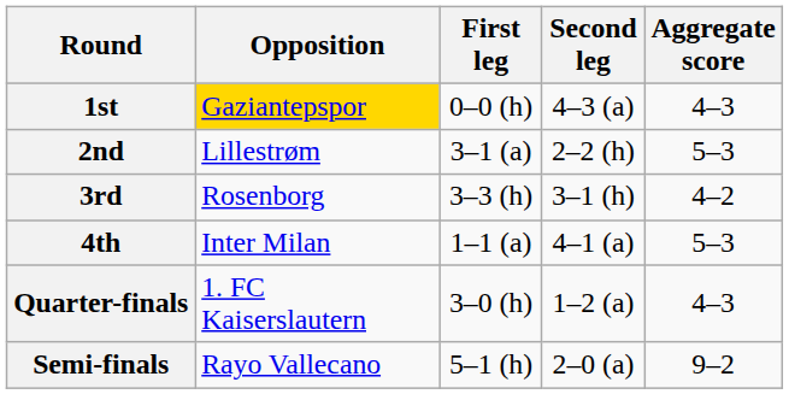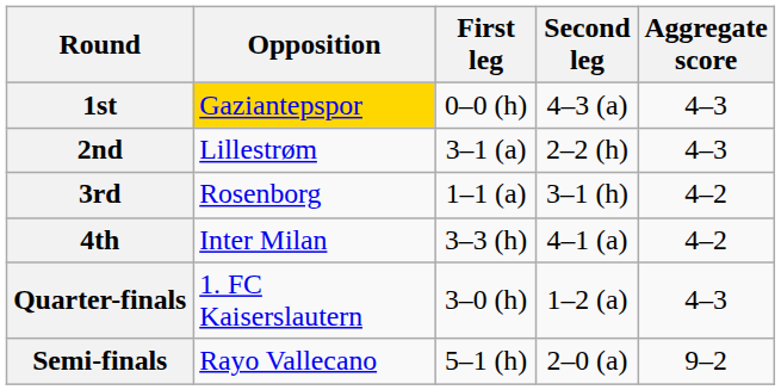2nd | Aggregate score: 5–3 -> 4–3
3rd | First leg: 3–3 (h) -> 1–1 (a)
4th | First leg: 1–1 (a) -> 3–3 (h)
4th | Aggregate score: 5–3 -> 4–2
